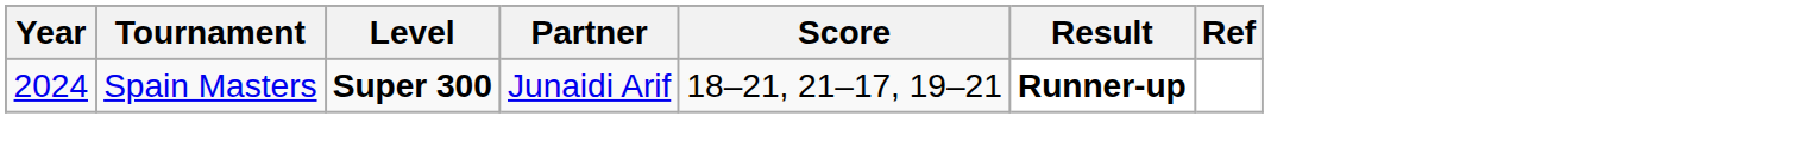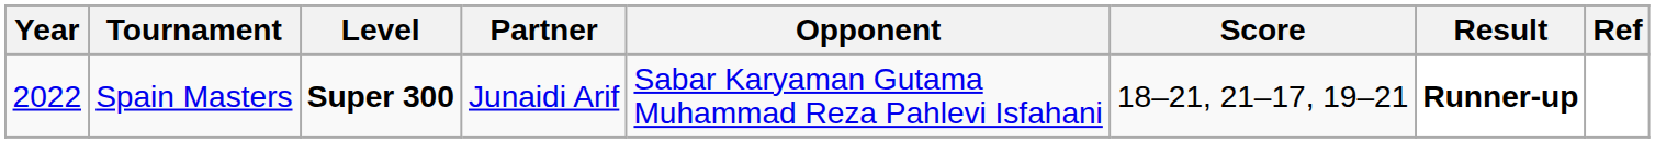+ column: Opponent | Sabar Karyaman Gutama Muhammad Reza Pahlevi Isfahani
Spain Masters | Year: 2024 -> 2022
